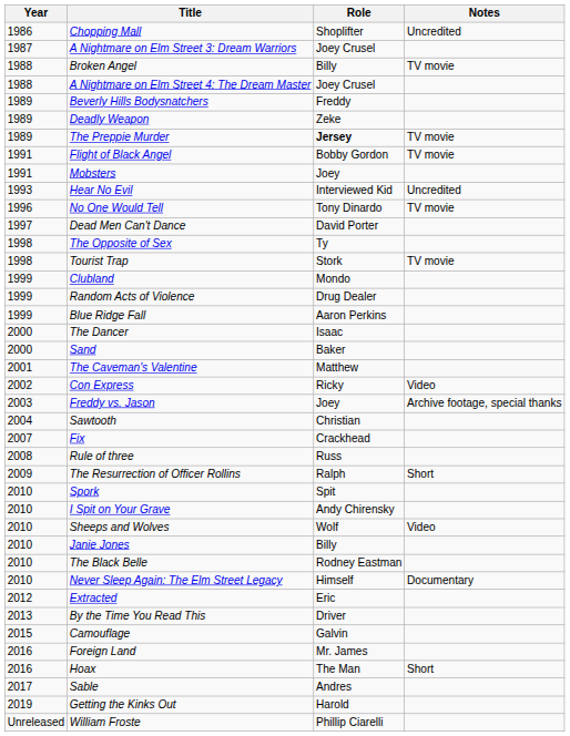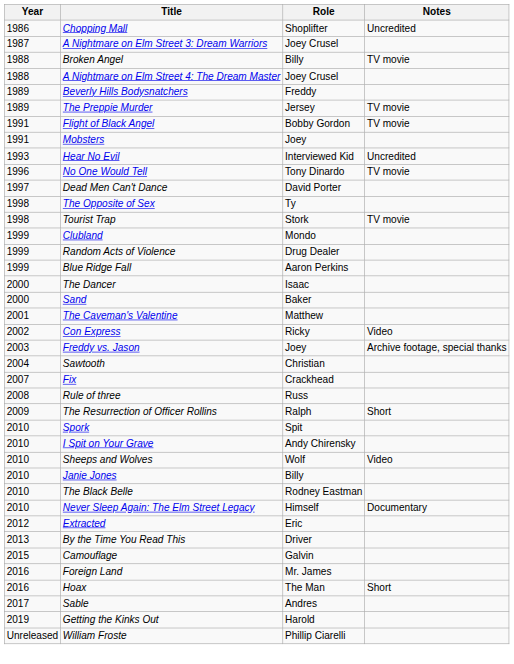- row: 1989 | Deadly Weapon | Zeke
The Preppie Murder | Role: bold -> normal
